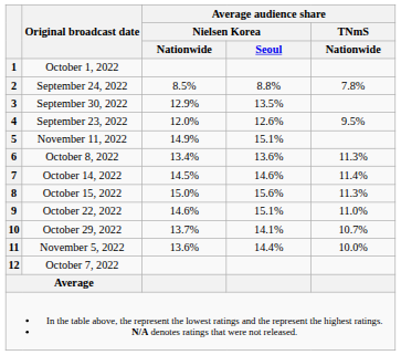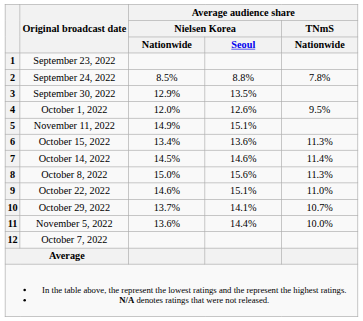1 | Original broadcast date: October 1, 2022 -> September 23, 2022
4 | Original broadcast date: September 23, 2022 -> October 1, 2022
6 | Original broadcast date: October 8, 2022 -> October 15, 2022
8 | Original broadcast date: October 15, 2022 -> October 8, 2022
